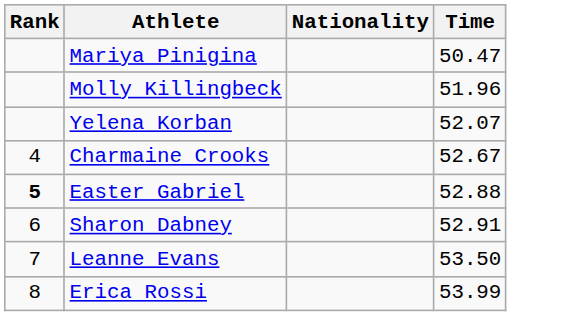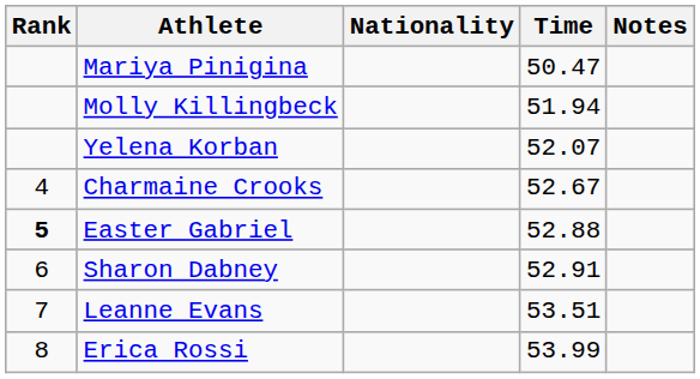+ column: Notes
Molly Killingbeck | Time: 51.96 -> 51.94
Leanne Evans | Time: 53.50 -> 53.51
